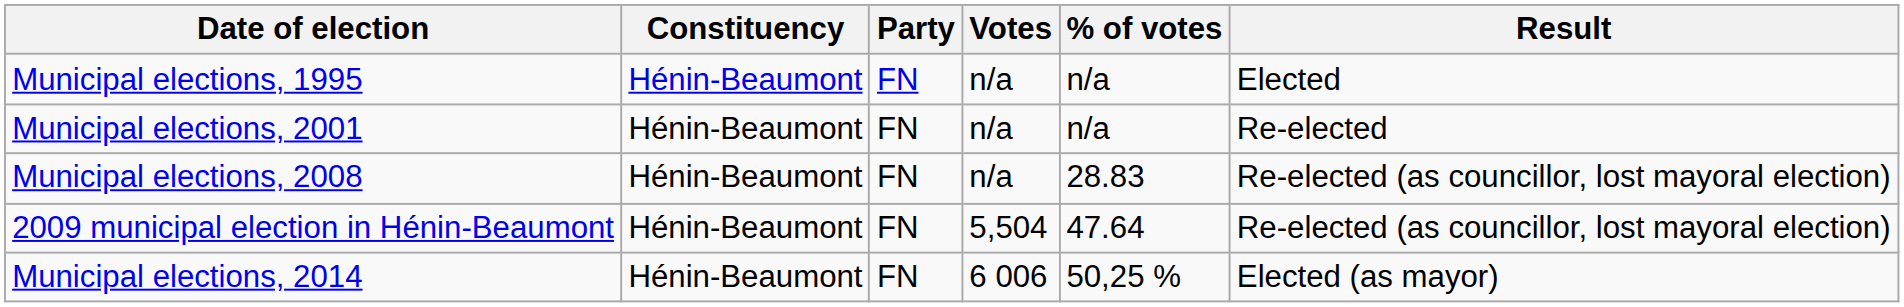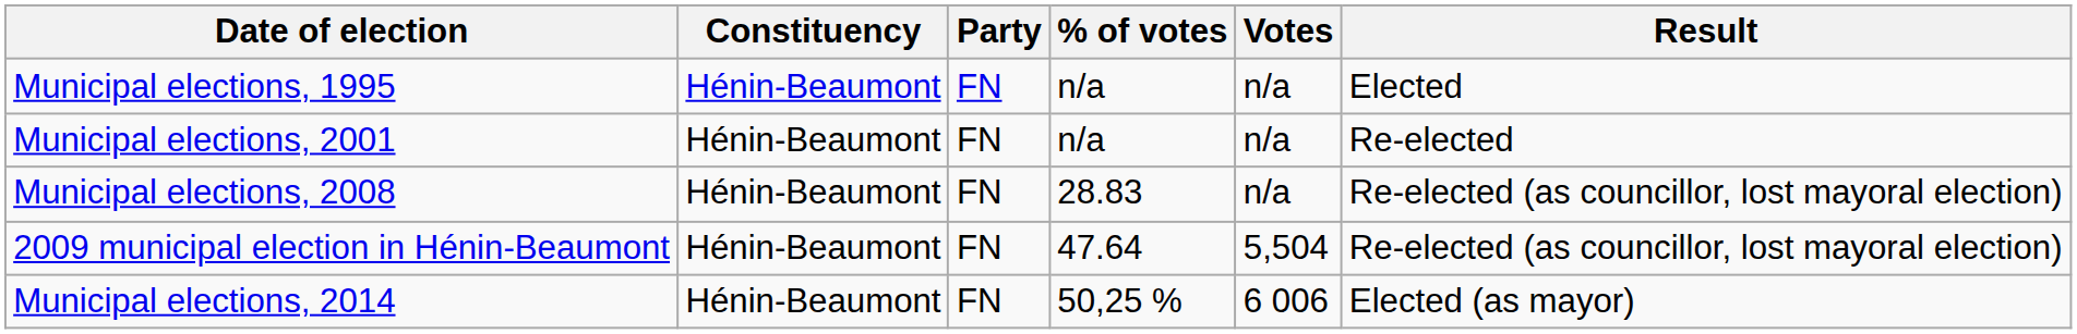columns swapped: Votes <-> % of votes
